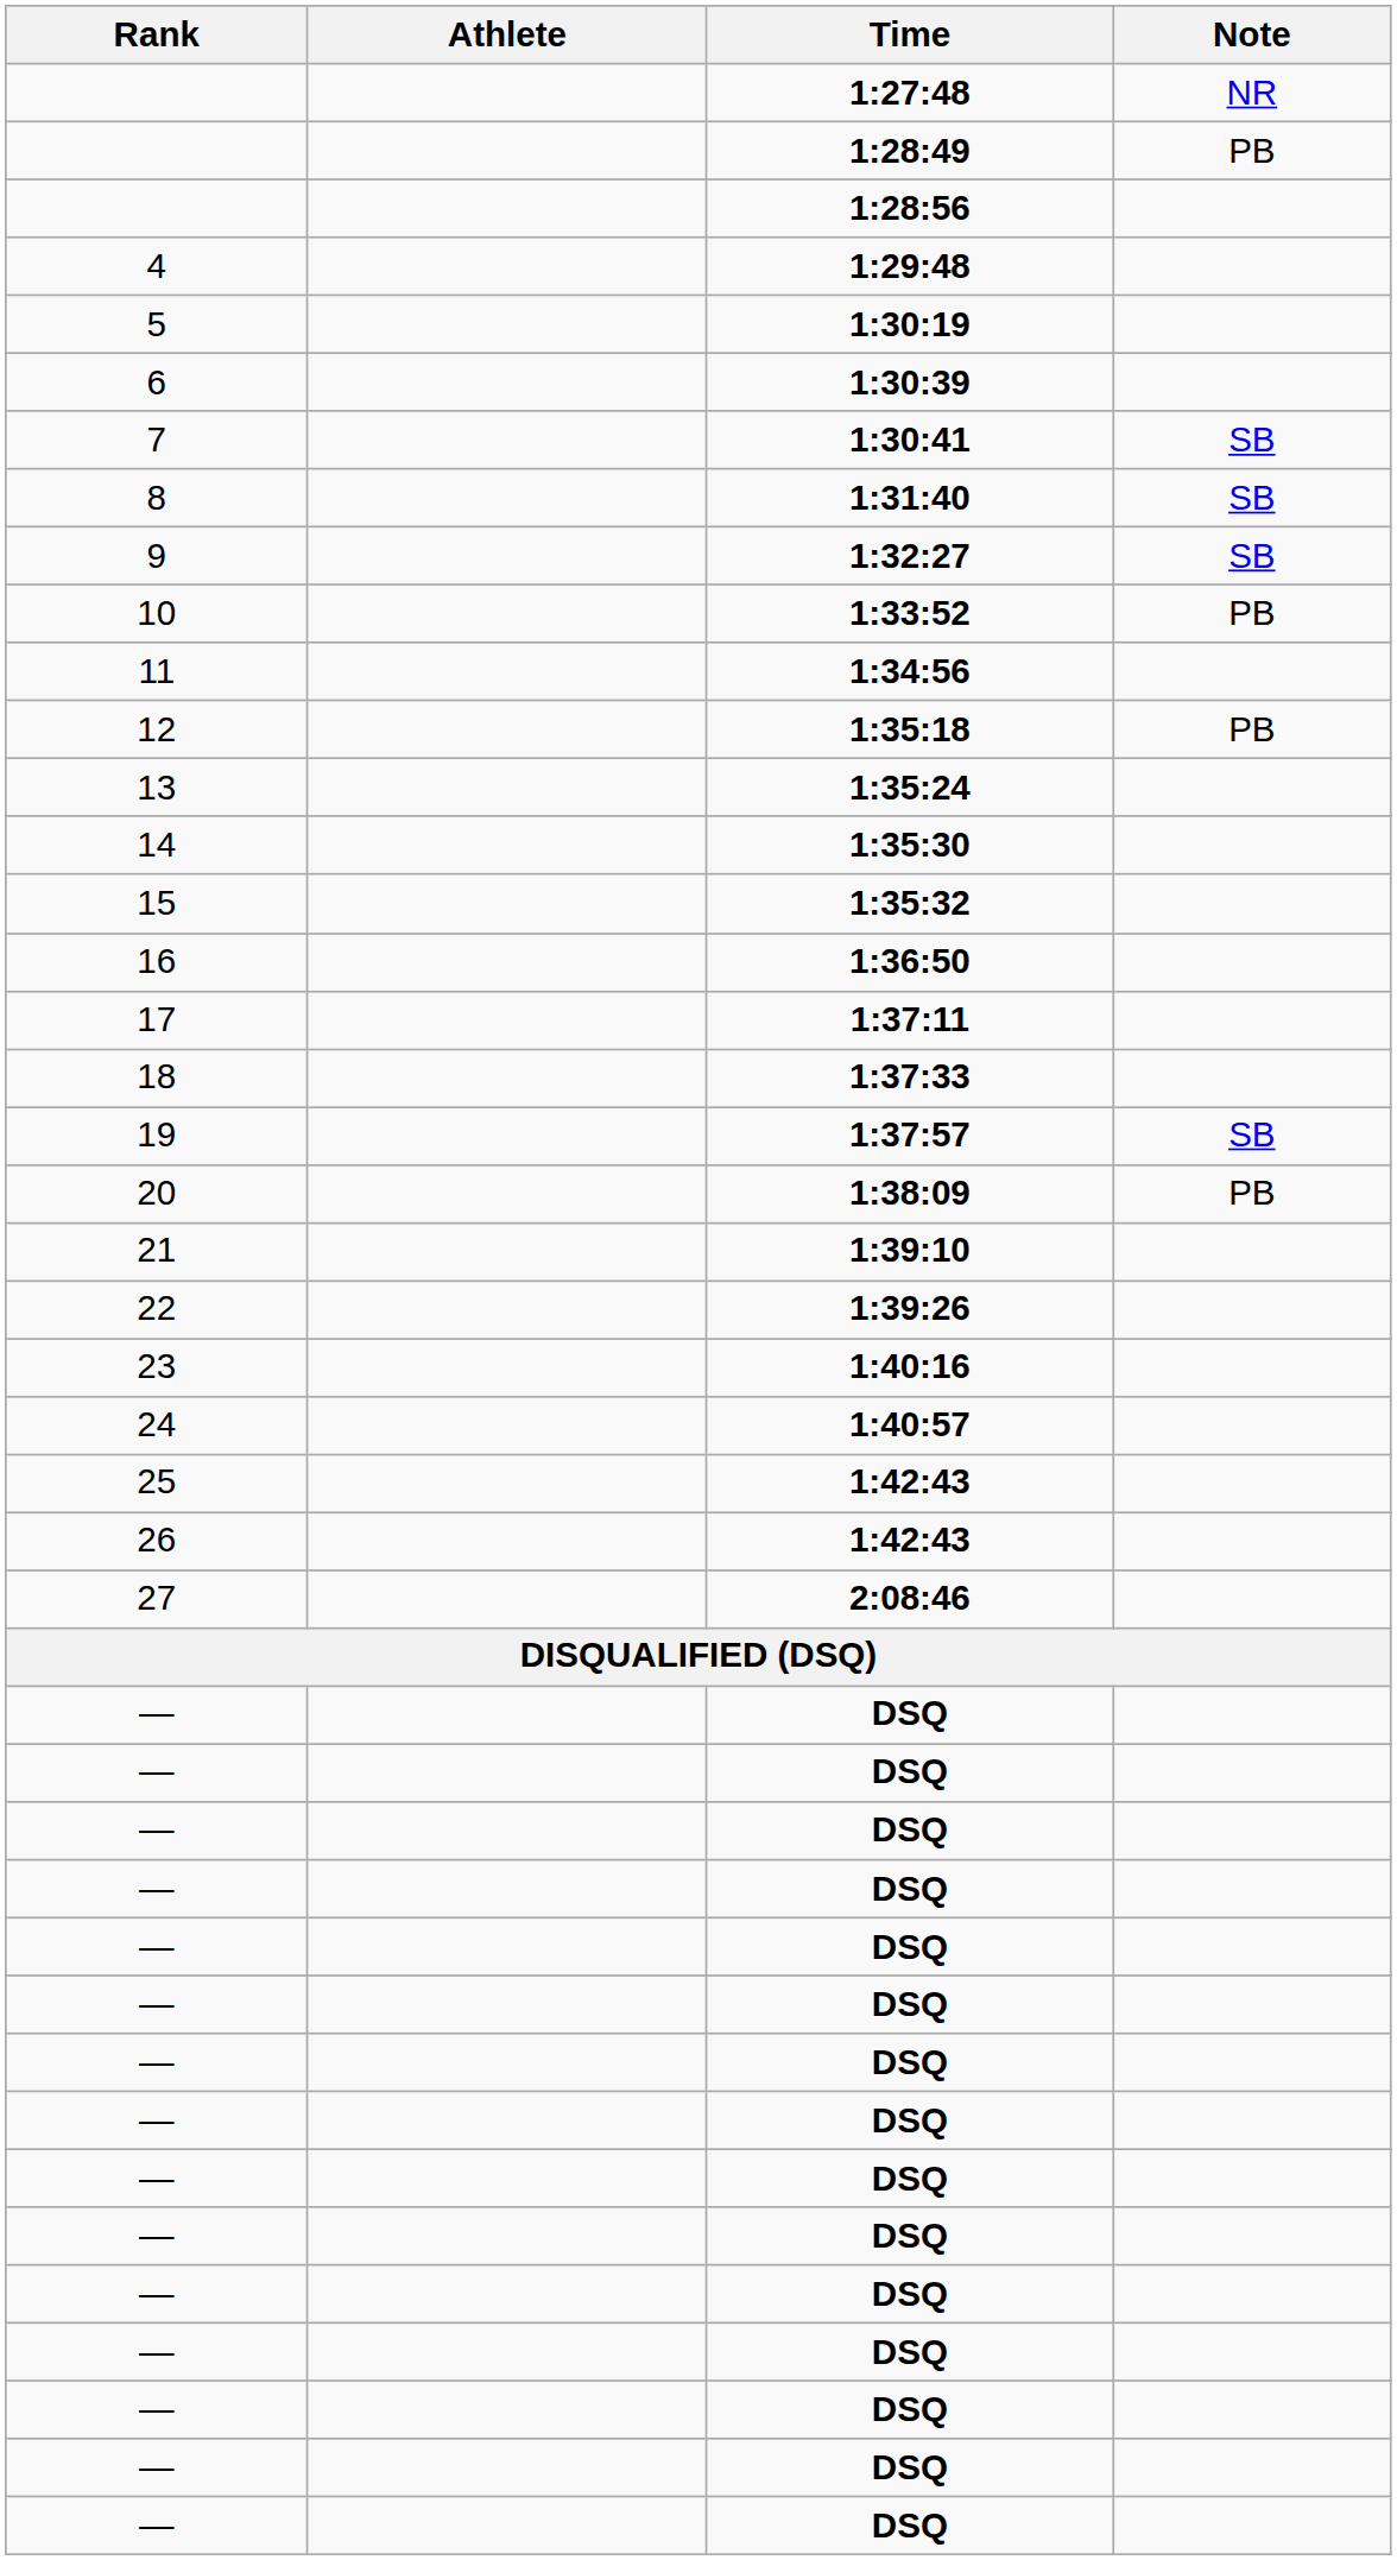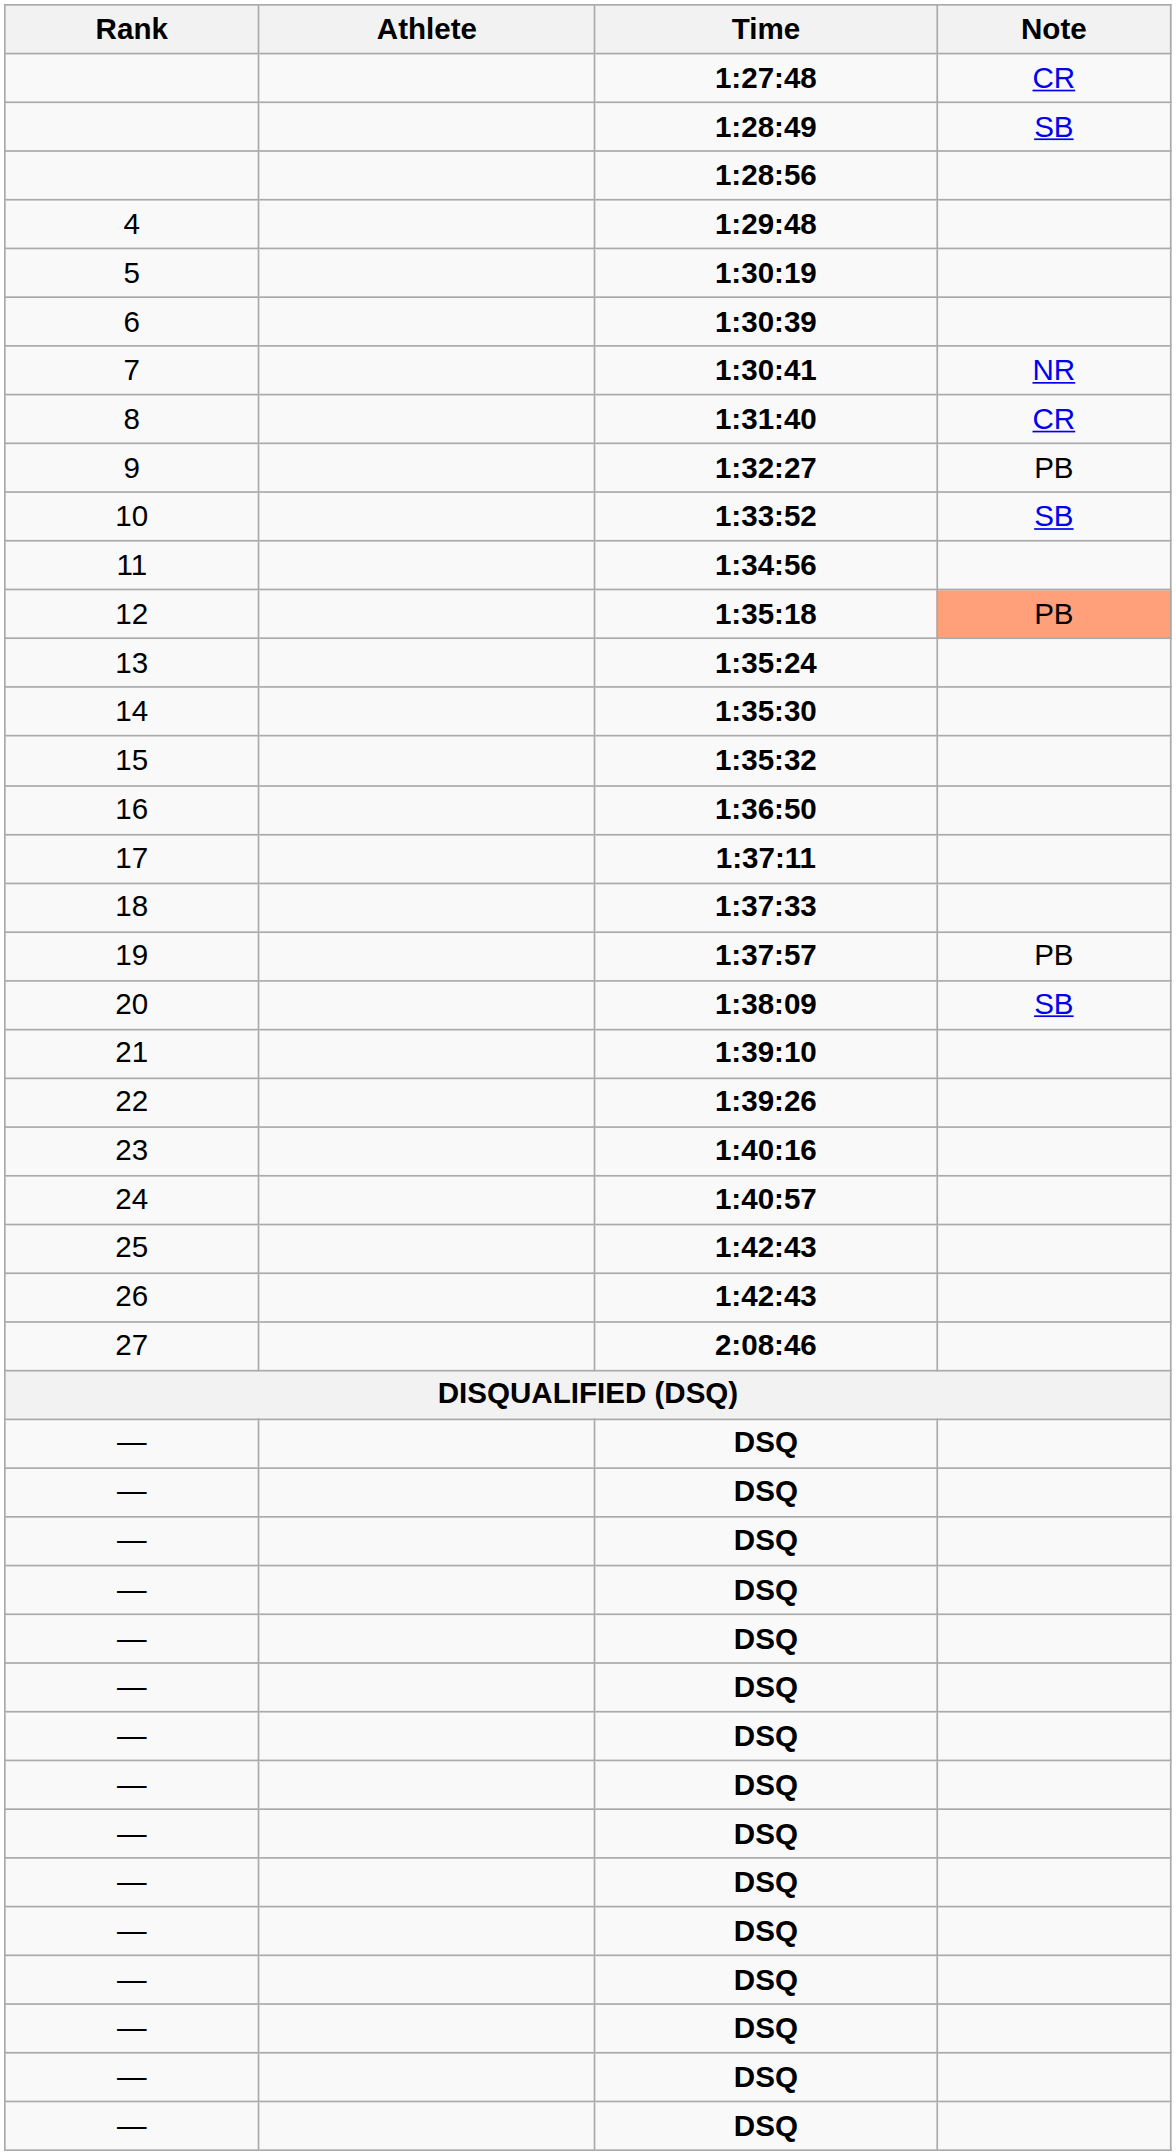1:27:48 | Note: NR -> CR
1:28:49 | Note: PB -> SB
1:30:41 | Note: SB -> NR
1:31:40 | Note: SB -> CR
1:32:27 | Note: SB -> PB
1:33:52 | Note: PB -> SB
1:35:18 | Note: no background -> lightsalmon background
1:37:57 | Note: SB -> PB
1:38:09 | Note: PB -> SB
